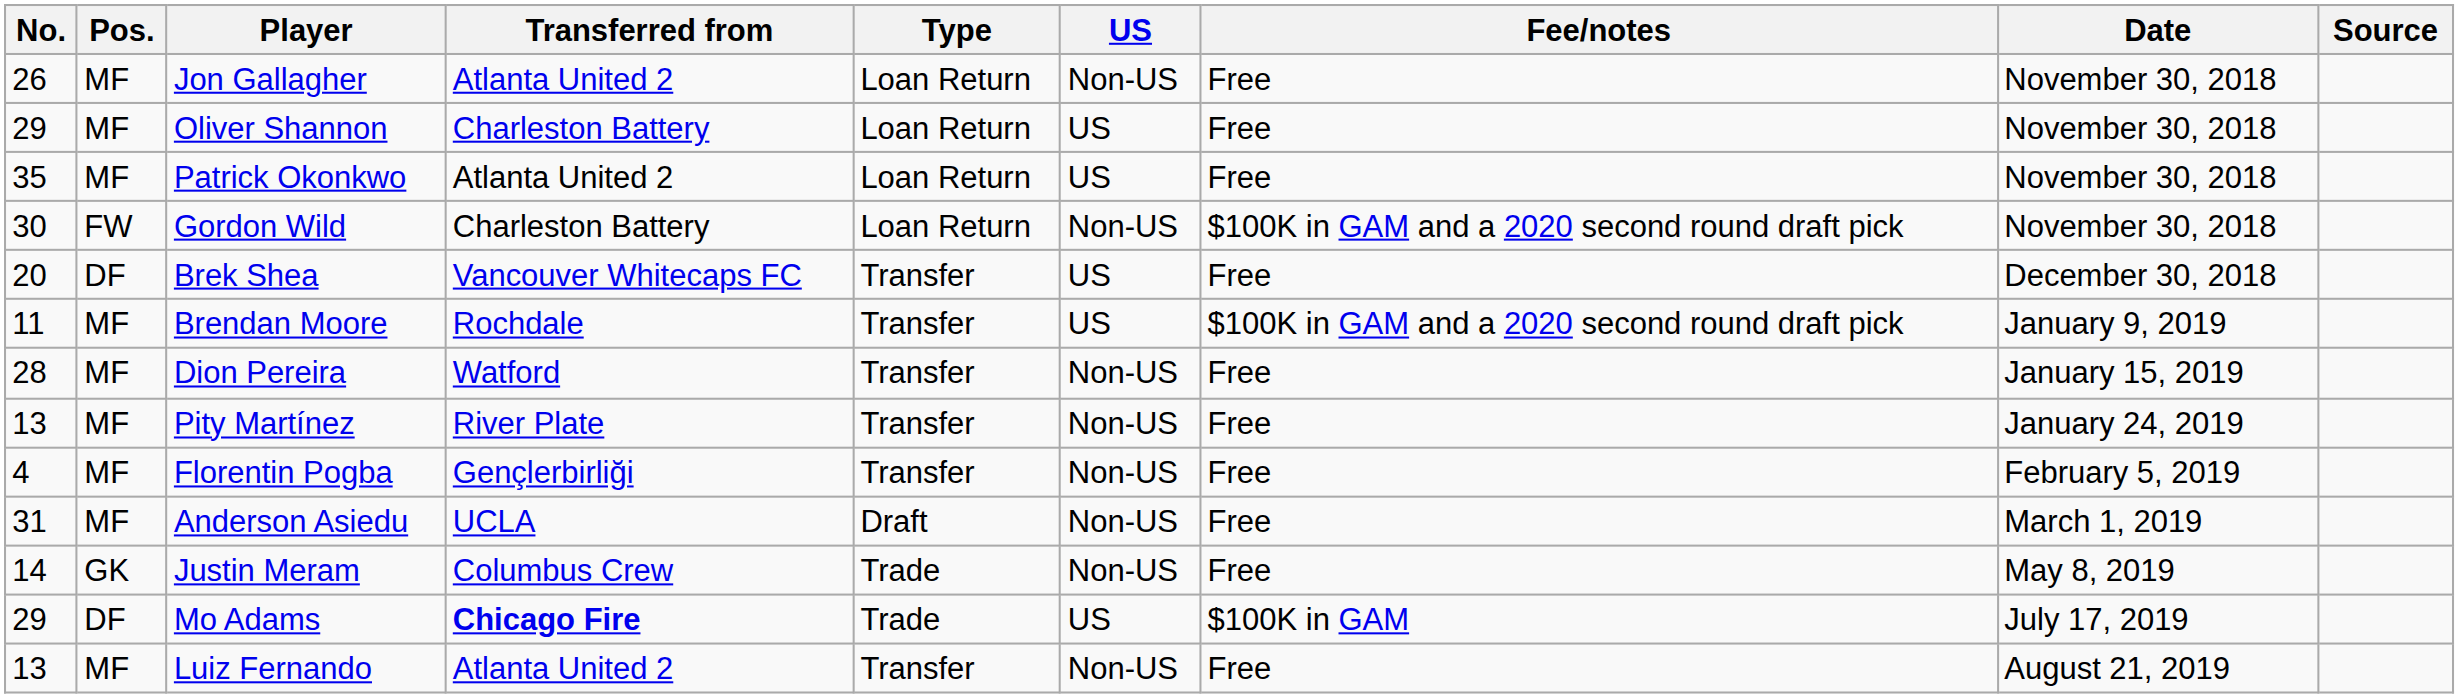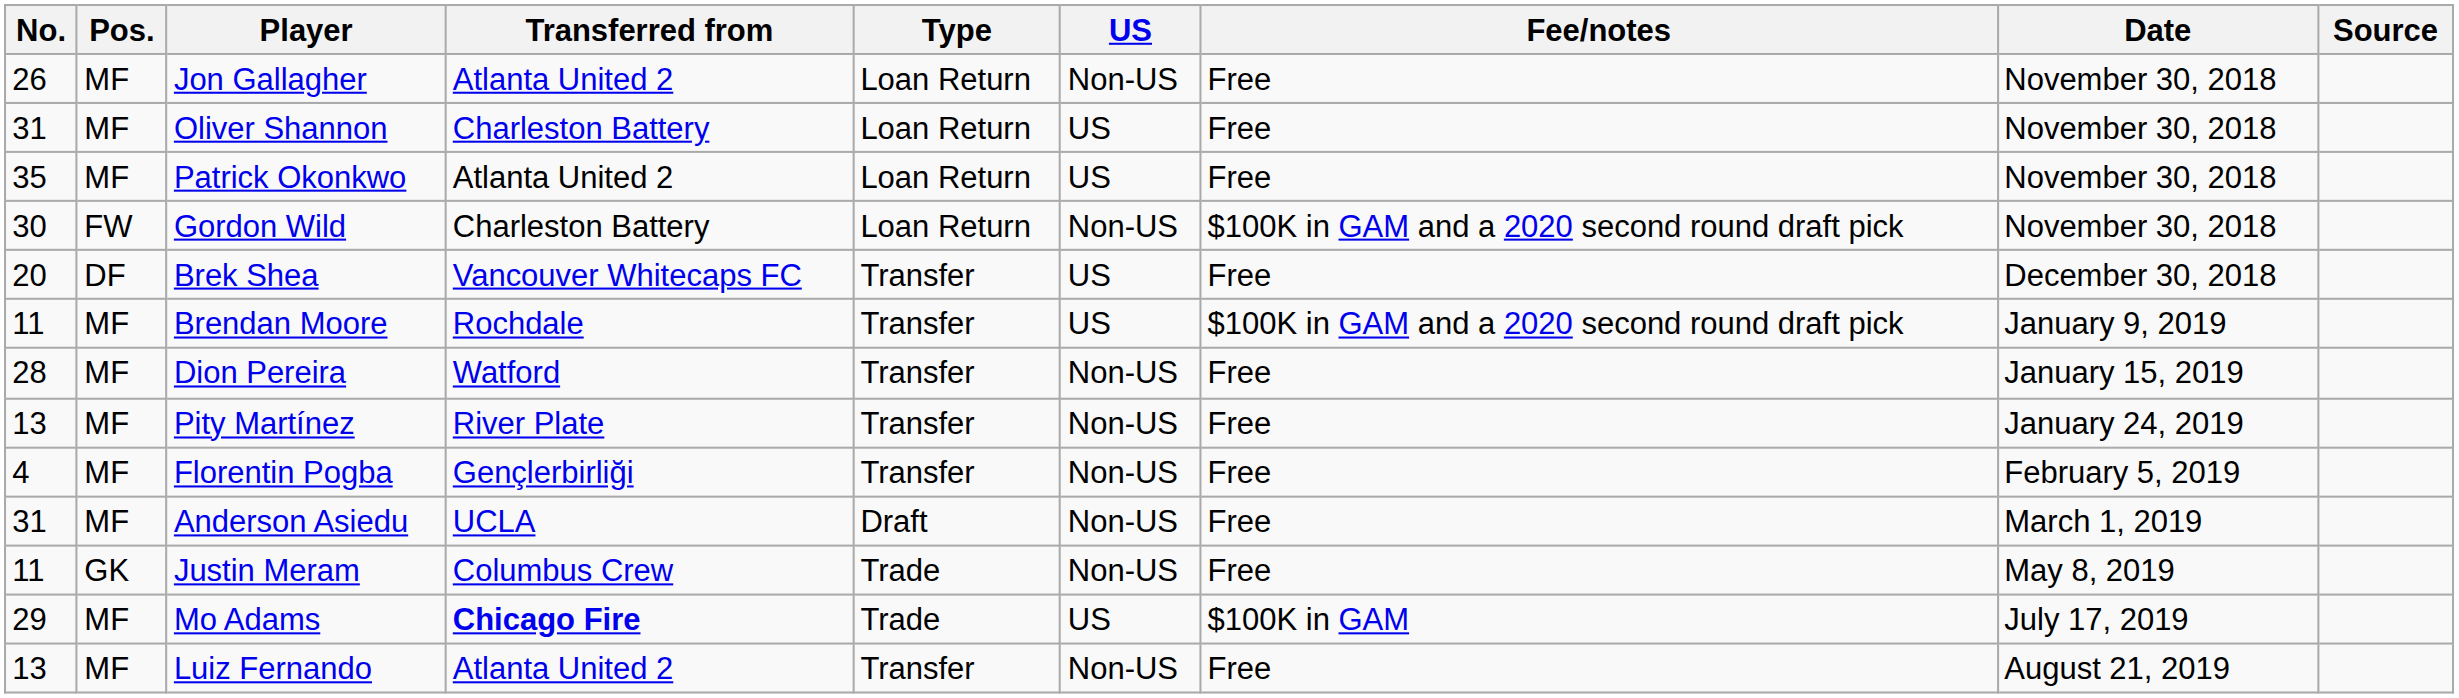Oliver Shannon | No.: 29 -> 31
Justin Meram | No.: 14 -> 11
Mo Adams | Pos.: DF -> MF
